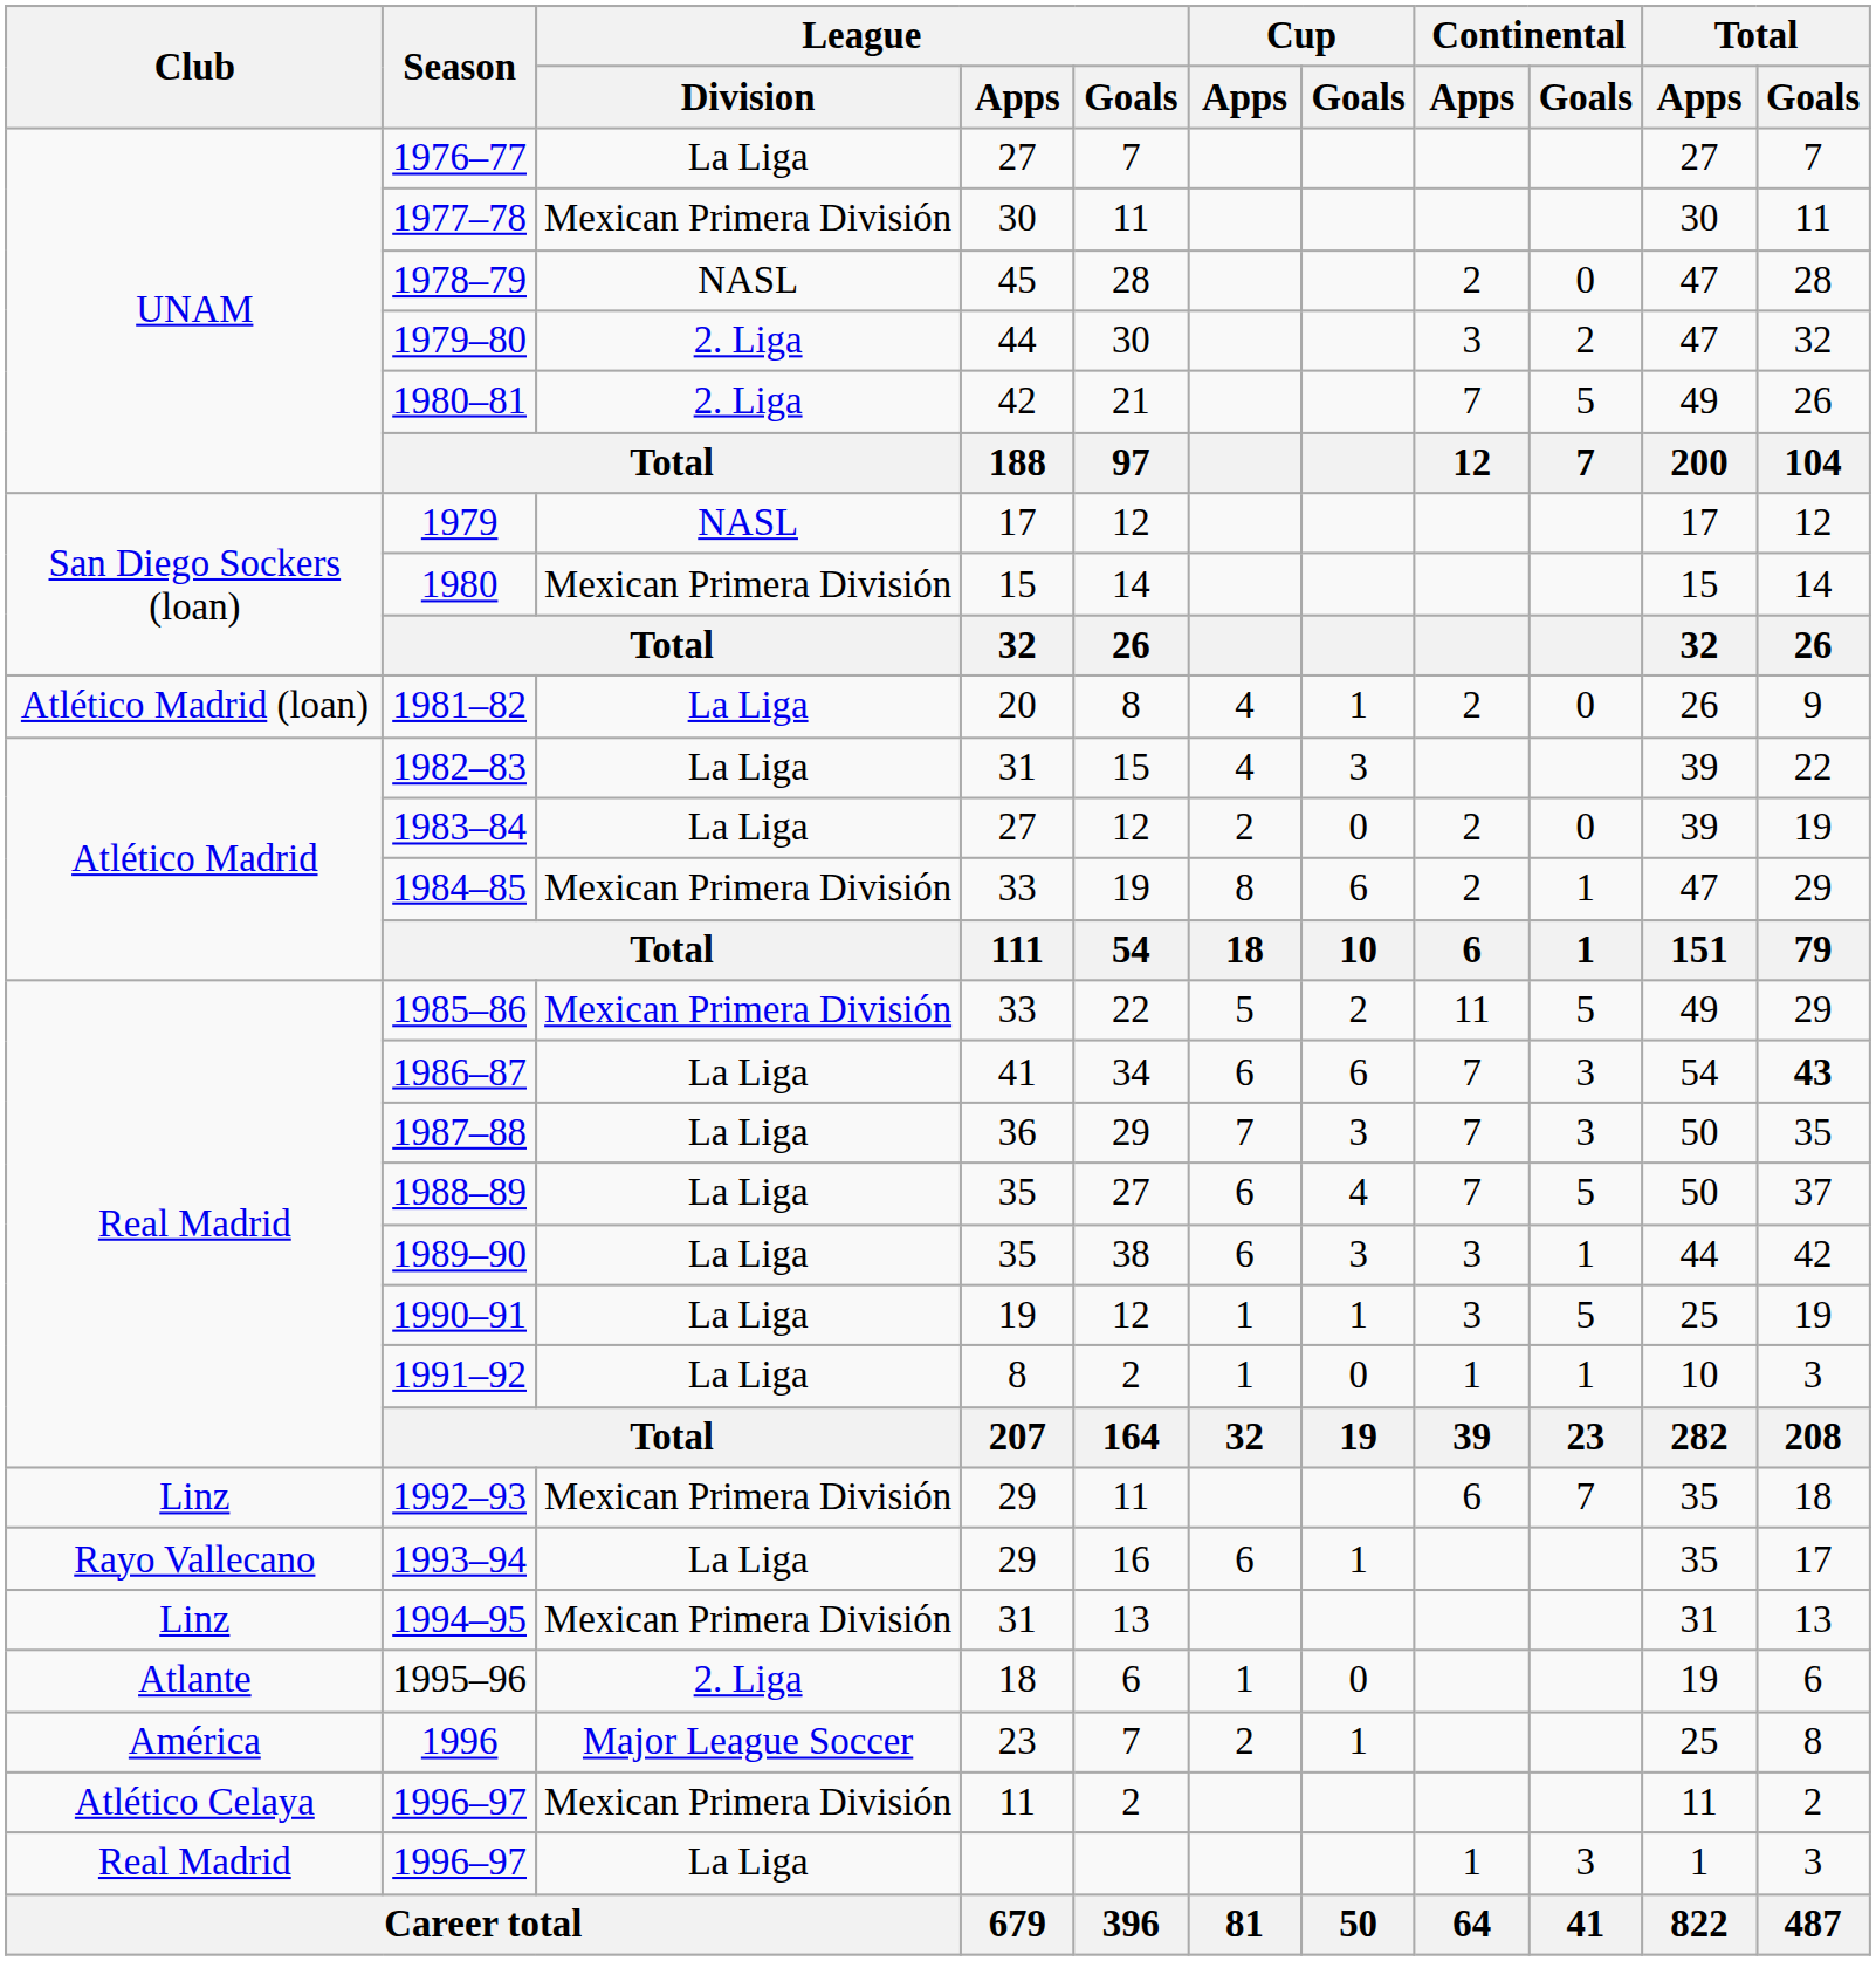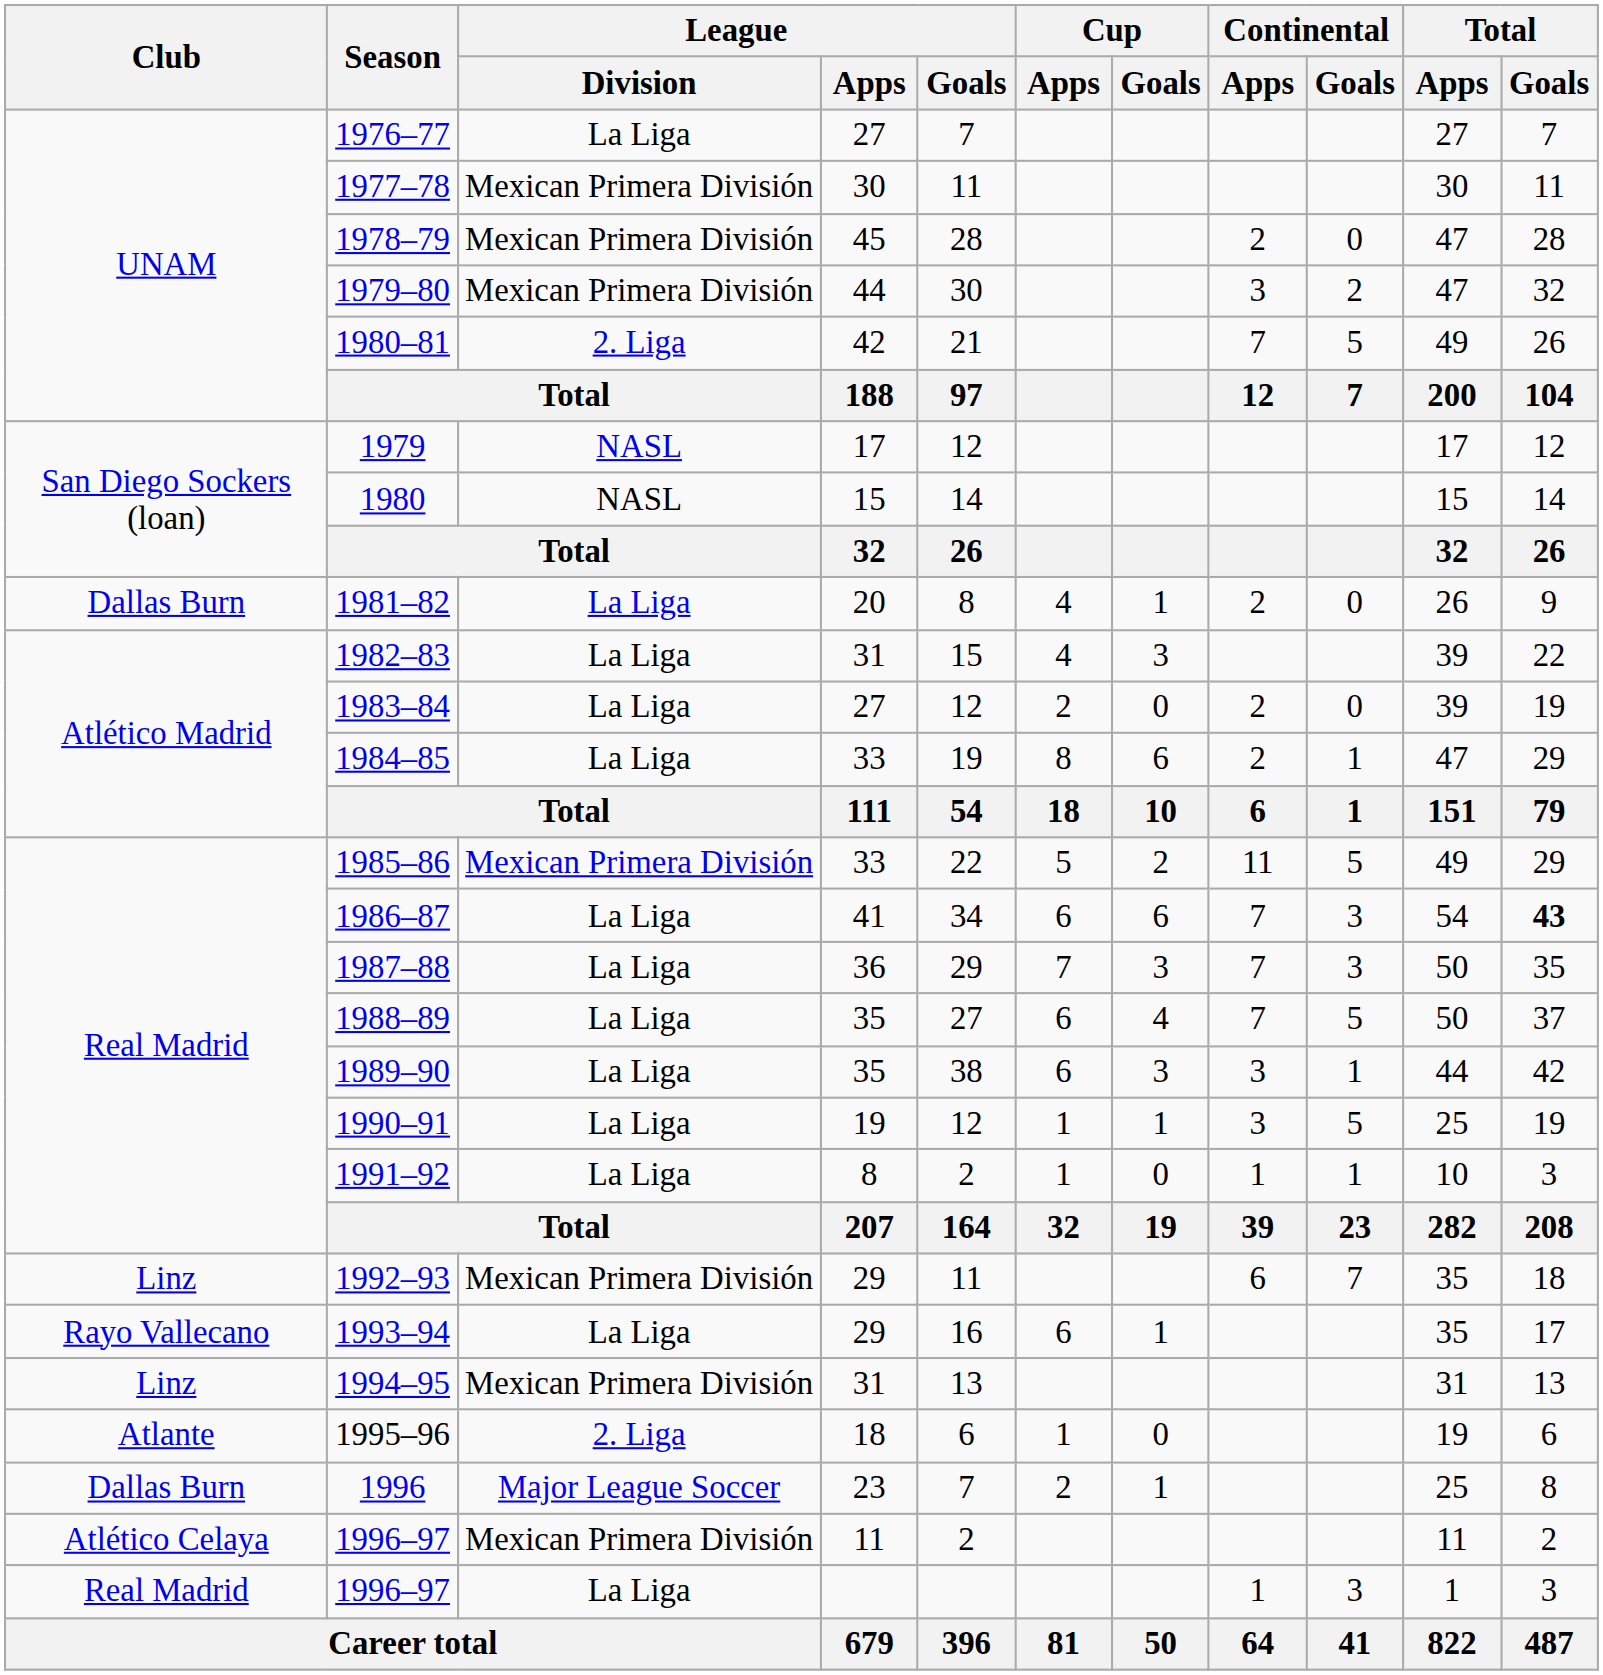1978–79 | League / Division: NASL -> Mexican Primera División
1979–80 | League / Division: 2. Liga -> Mexican Primera División
1980 | League / Division: Mexican Primera División -> NASL
1981–82 | Club: Atlético Madrid (loan) -> Dallas Burn
1984–85 | League / Division: Mexican Primera División -> La Liga
1996 | Club: América -> Dallas Burn
